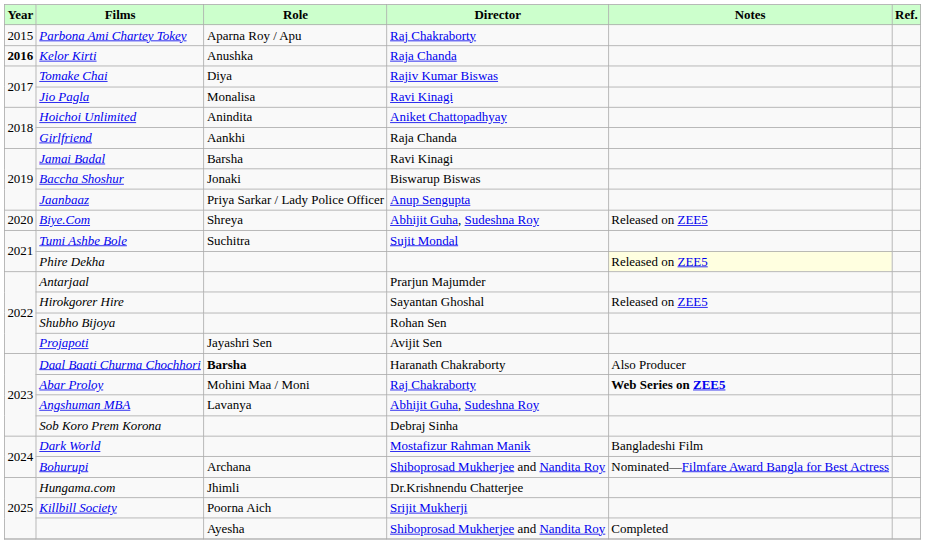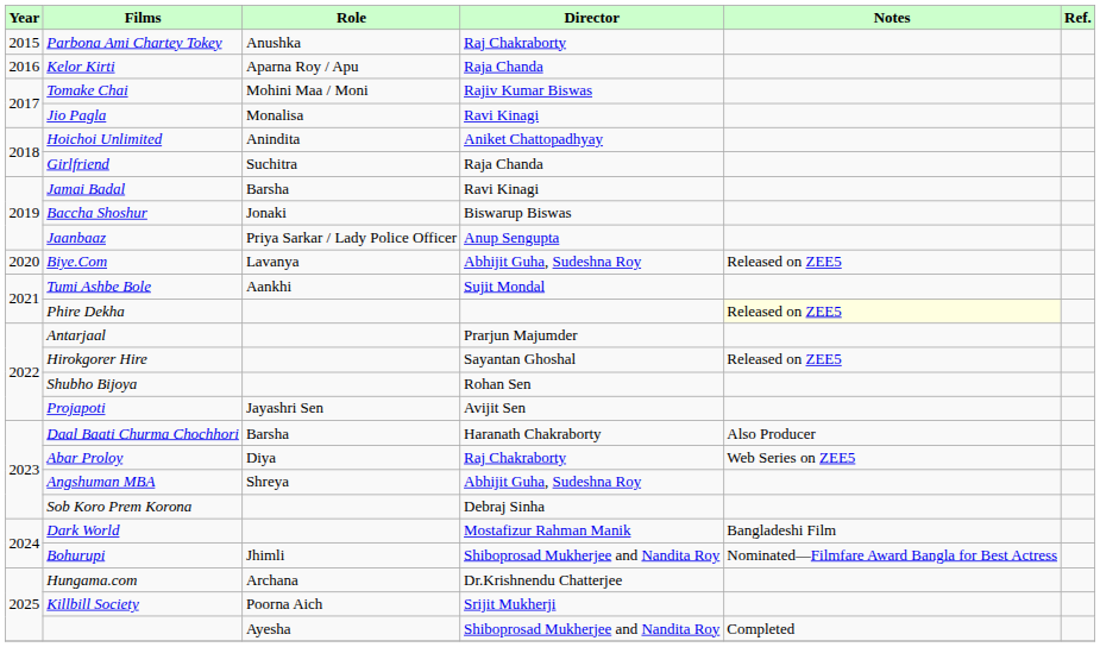Parbona Ami Chartey Tokey | Role: Aparna Roy / Apu -> Anushka
Kelor Kirti | Year: bold -> normal
Kelor Kirti | Role: Anushka -> Aparna Roy / Apu
Tomake Chai | Role: Diya -> Mohini Maa / Moni
Girlfriend | Role: Aankhi -> Suchitra
Biye.Com | Role: Shreya -> Lavanya
Tumi Ashbe Bole | Role: Suchitra -> Aankhi
Daal Baati Churma Chochhori | Role: bold -> normal
Abar Proloy | Role: Mohini Maa / Moni -> Diya
Abar Proloy | Notes: bold -> normal
Angshuman MBA | Role: Lavanya -> Shreya
Bohurupi | Role: Archana -> Jhimli
Hungama.com | Role: Jhimli -> Archana
